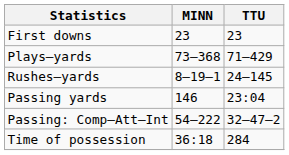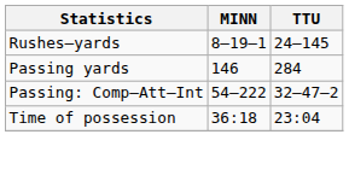- row: First downs | 23 | 23
- row: Plays–yards | 73–368 | 71–429
Passing yards | TTU: 23:04 -> 284
Time of possession | TTU: 284 -> 23:04
